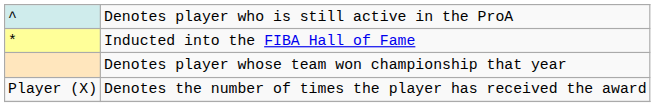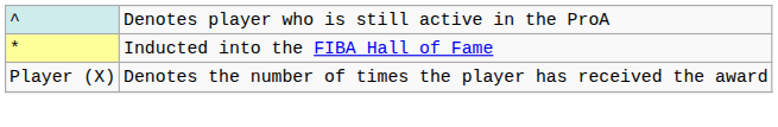- row: Denotes player whose team won championship that year
